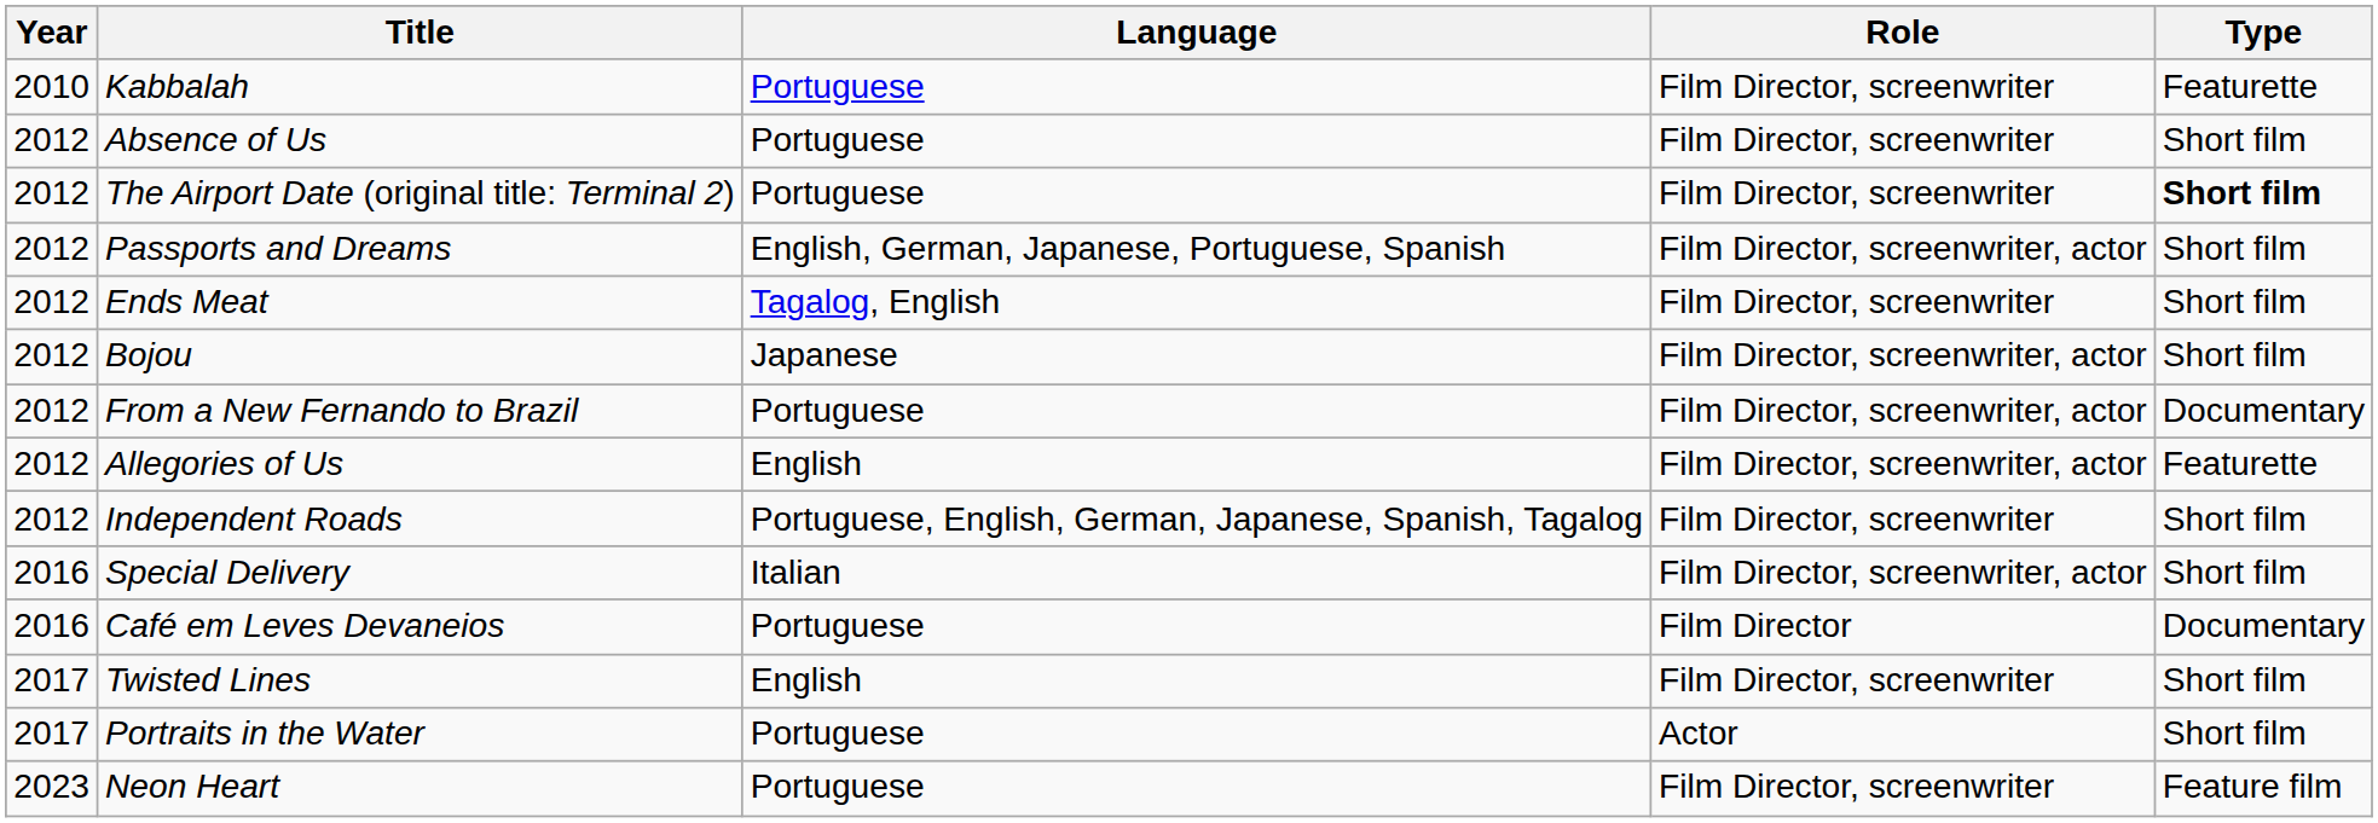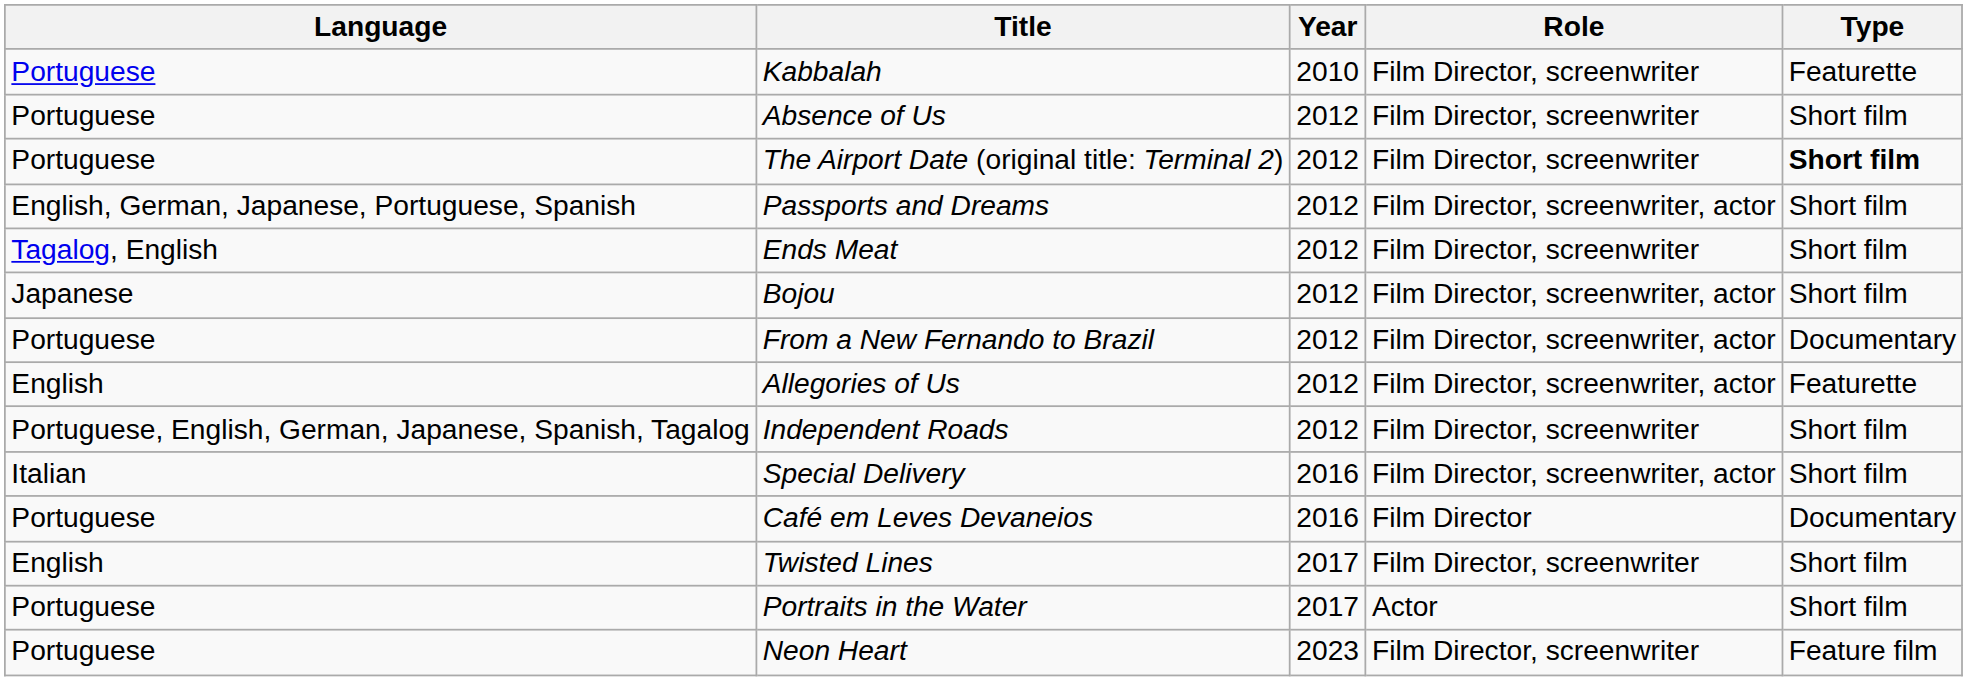columns swapped: Year <-> Language
